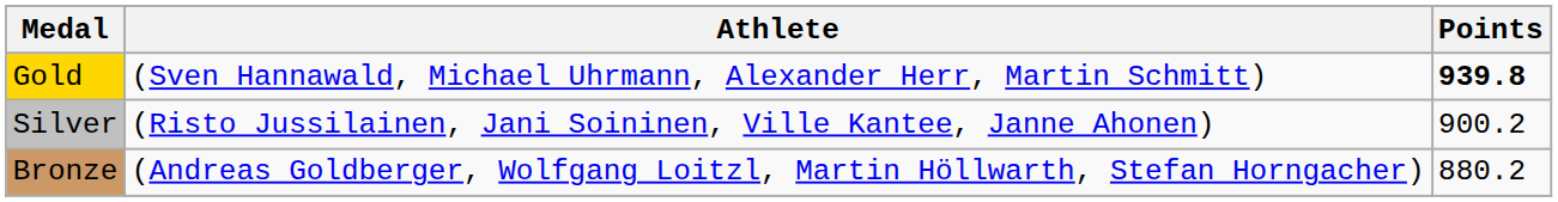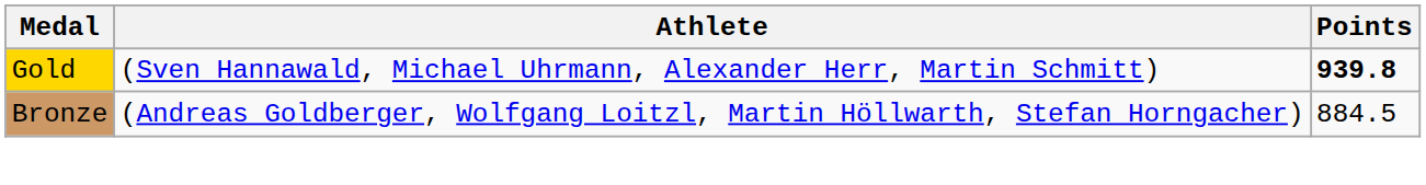- row: Silver | (Risto Jussilainen, Jani Soininen, Ville Kantee, Janne Ahonen) | 900.2
Bronze | Points: 880.2 -> 884.5
